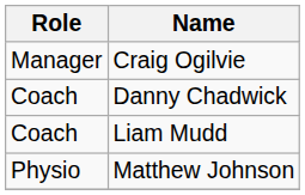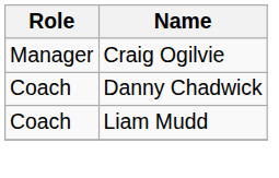- row: Physio | Matthew Johnson
